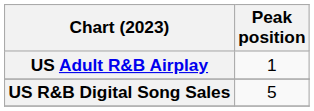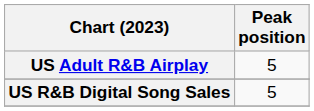US Adult R&B Airplay | Peak position: 1 -> 5
